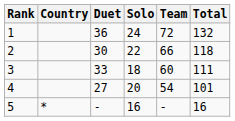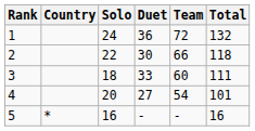columns swapped: Solo <-> Duet
